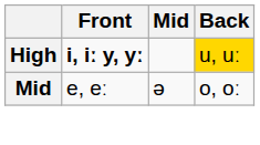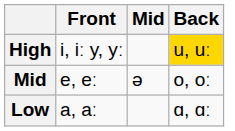High | Front: bold -> normal
+ row: Low | a, aː | ɑ, ɑː
